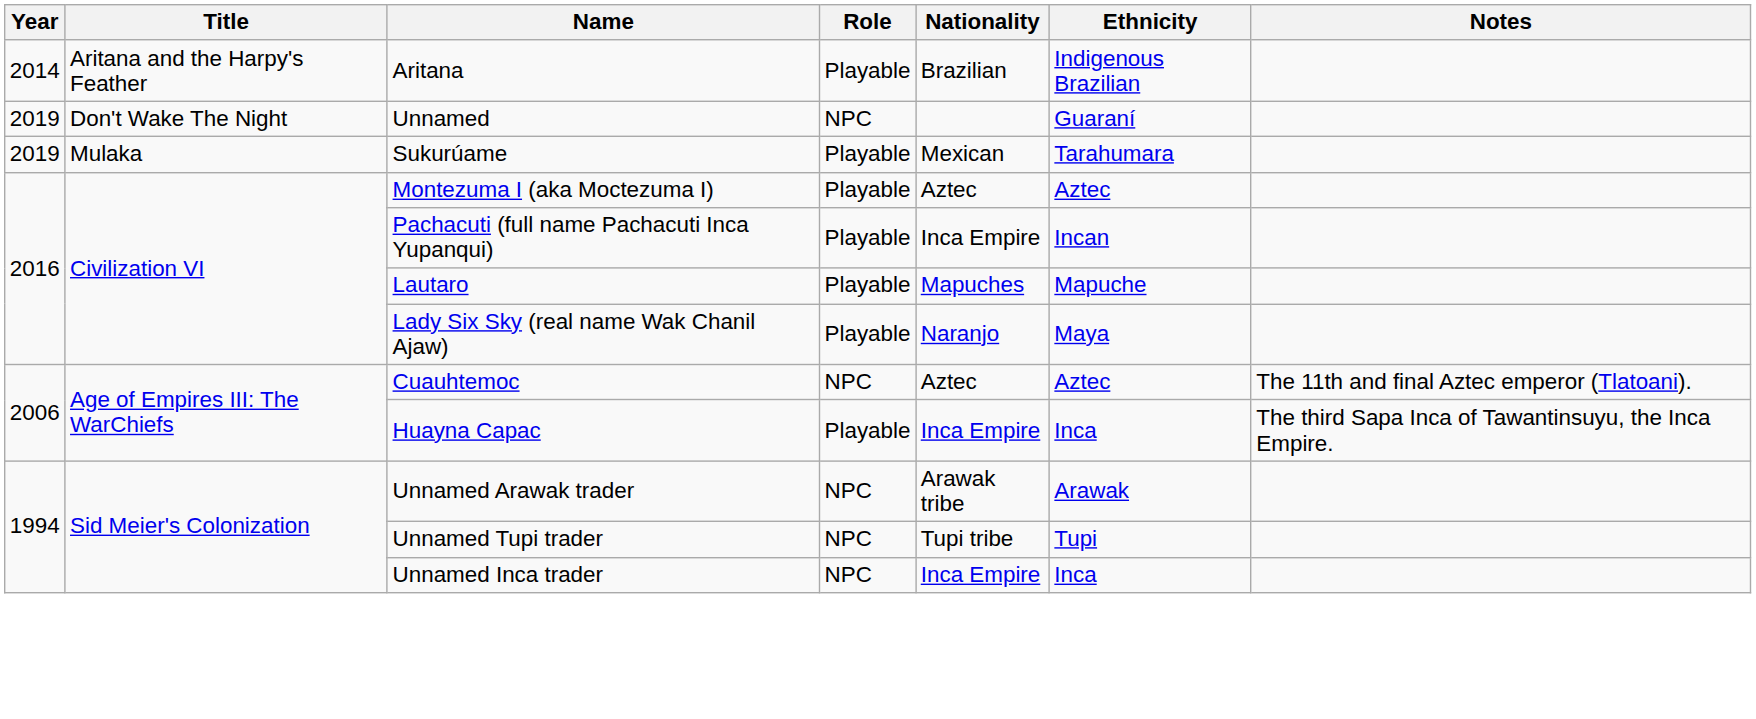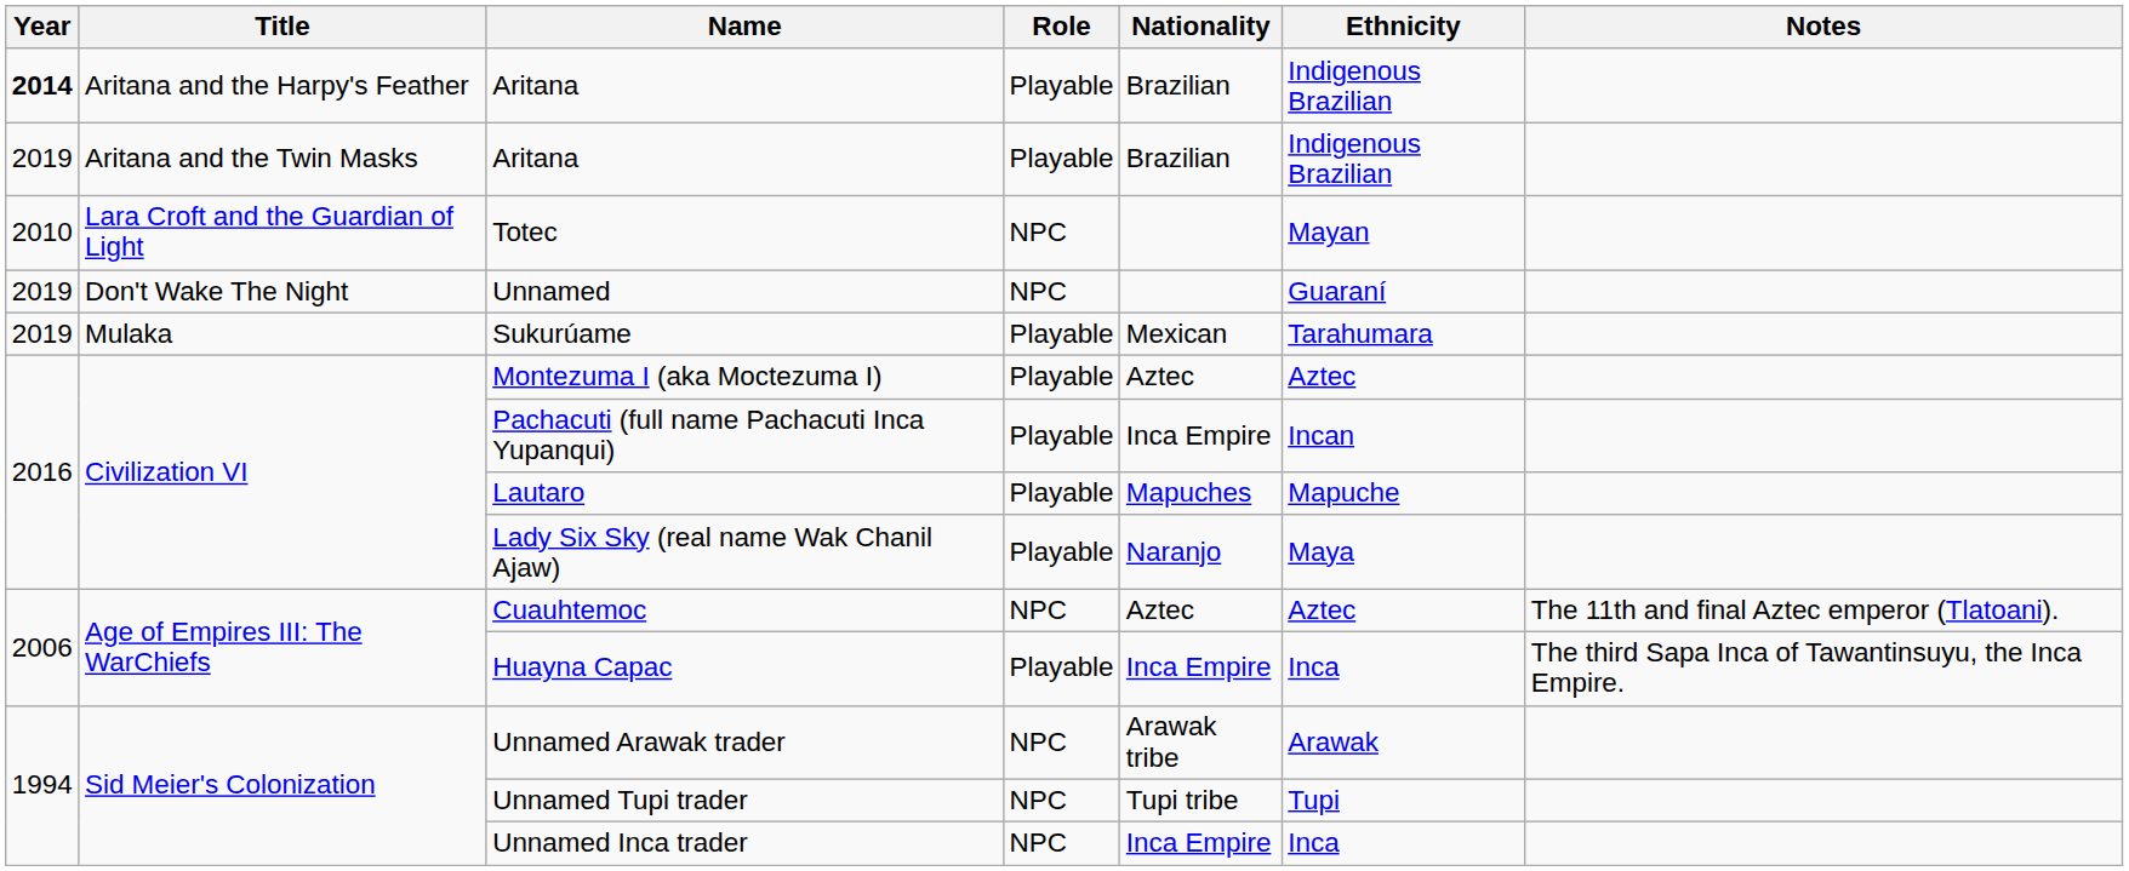Aritana and the Harpy's Feather / Aritana | Year: normal -> bold
+ row: 2019 | Aritana and the Twin Masks | Aritana | Playable | Brazilian | Indigenous Brazilian
+ row: 2010 | Lara Croft and the Guardian of Light | Totec | NPC | Mayan
